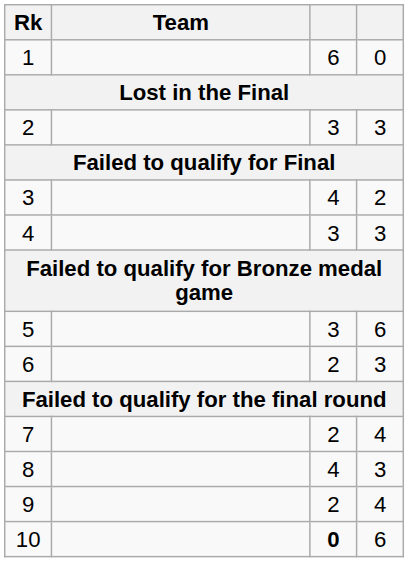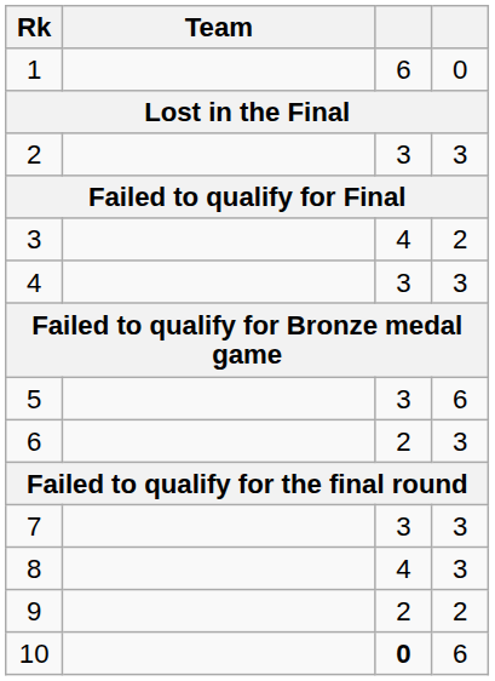7 | column 3: 2 -> 3
7 | column 4: 4 -> 3
9 | column 4: 4 -> 2
